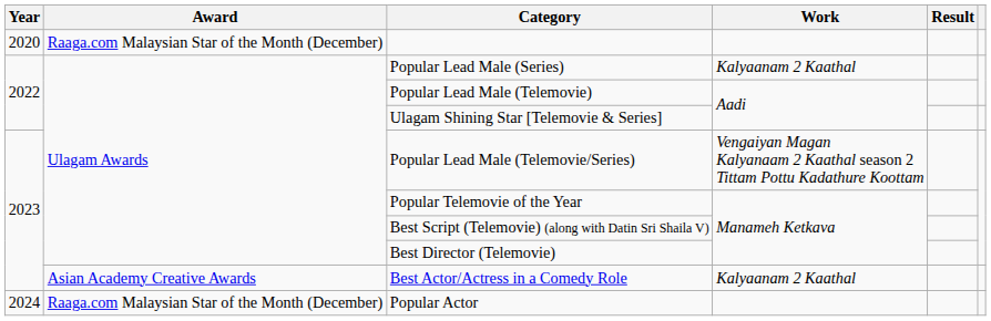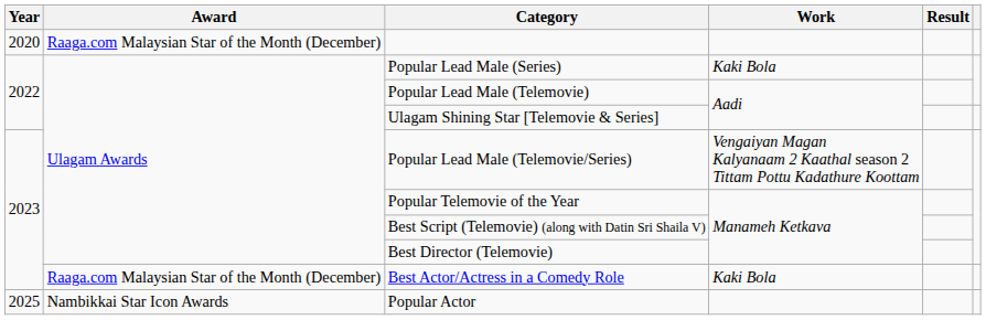Popular Lead Male (Series) | Work: Kalyaanam 2 Kaathal -> Kaki Bola
Best Actor/Actress in a Comedy Role | Award: Asian Academy Creative Awards -> Raaga.com Malaysian Star of the Month (December)
Best Actor/Actress in a Comedy Role | Work: Kalyaanam 2 Kaathal -> Kaki Bola
Popular Actor | Year: 2024 -> 2025
Popular Actor | Award: Raaga.com Malaysian Star of the Month (December) -> Nambikkai Star Icon Awards
